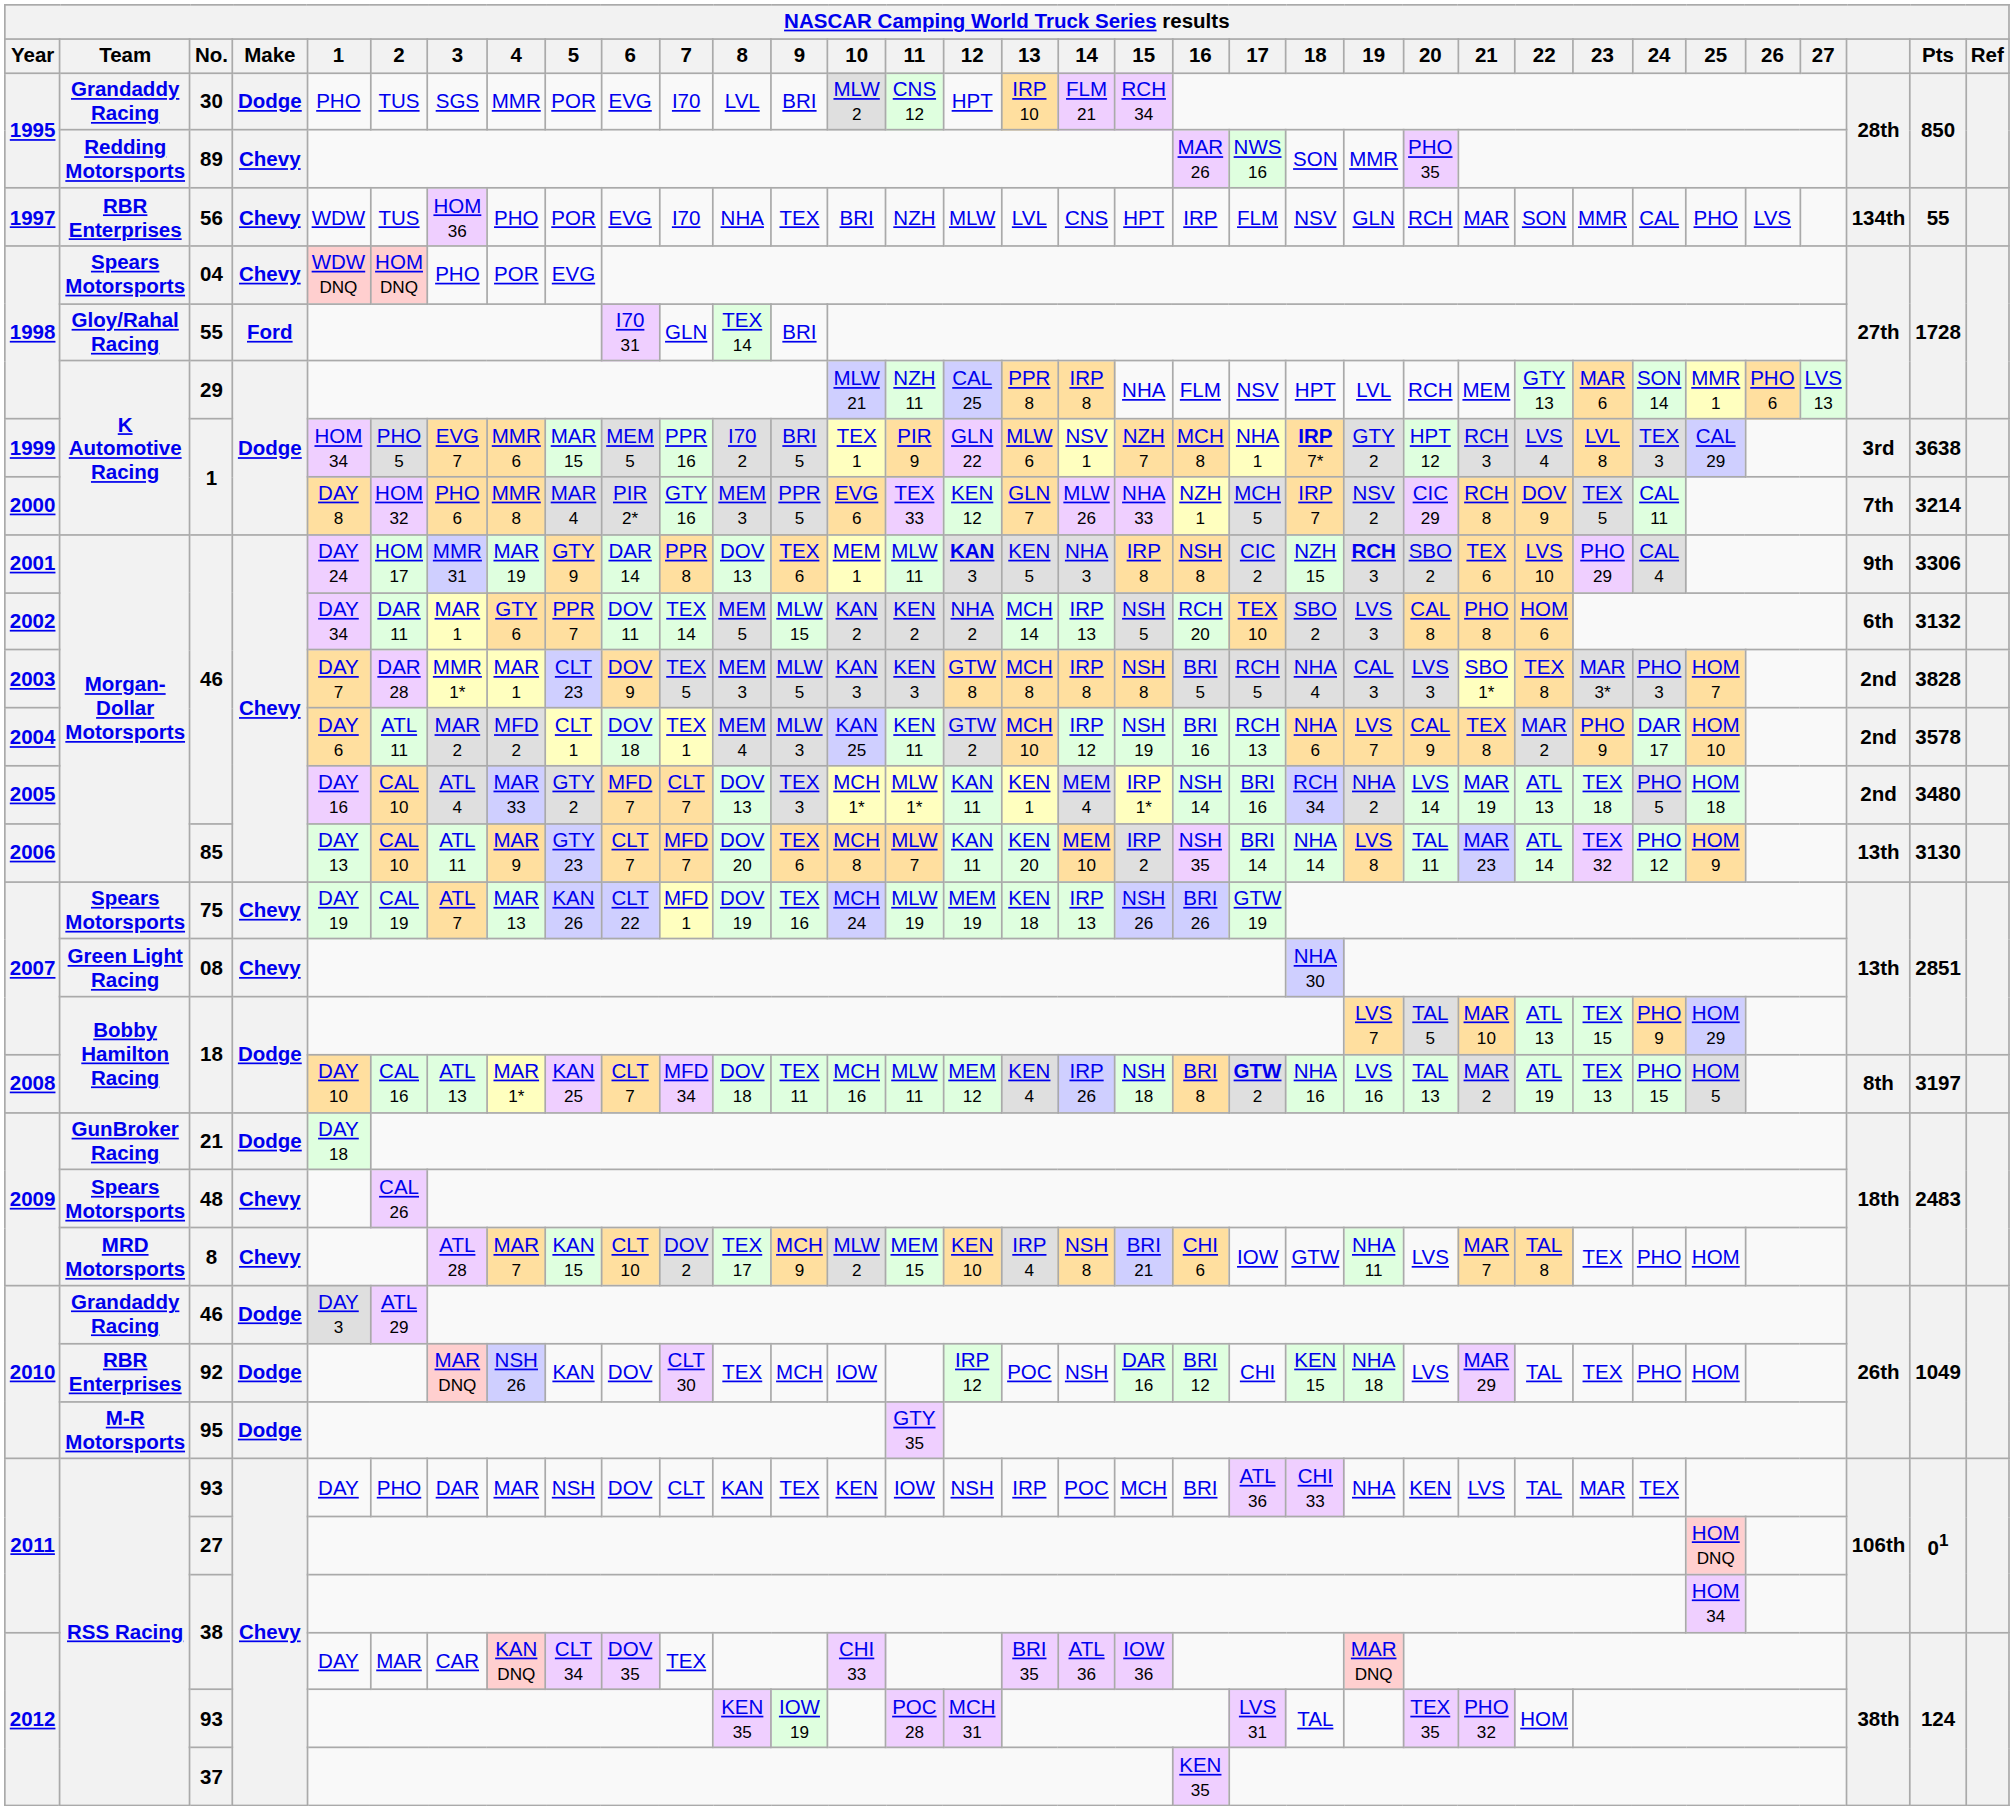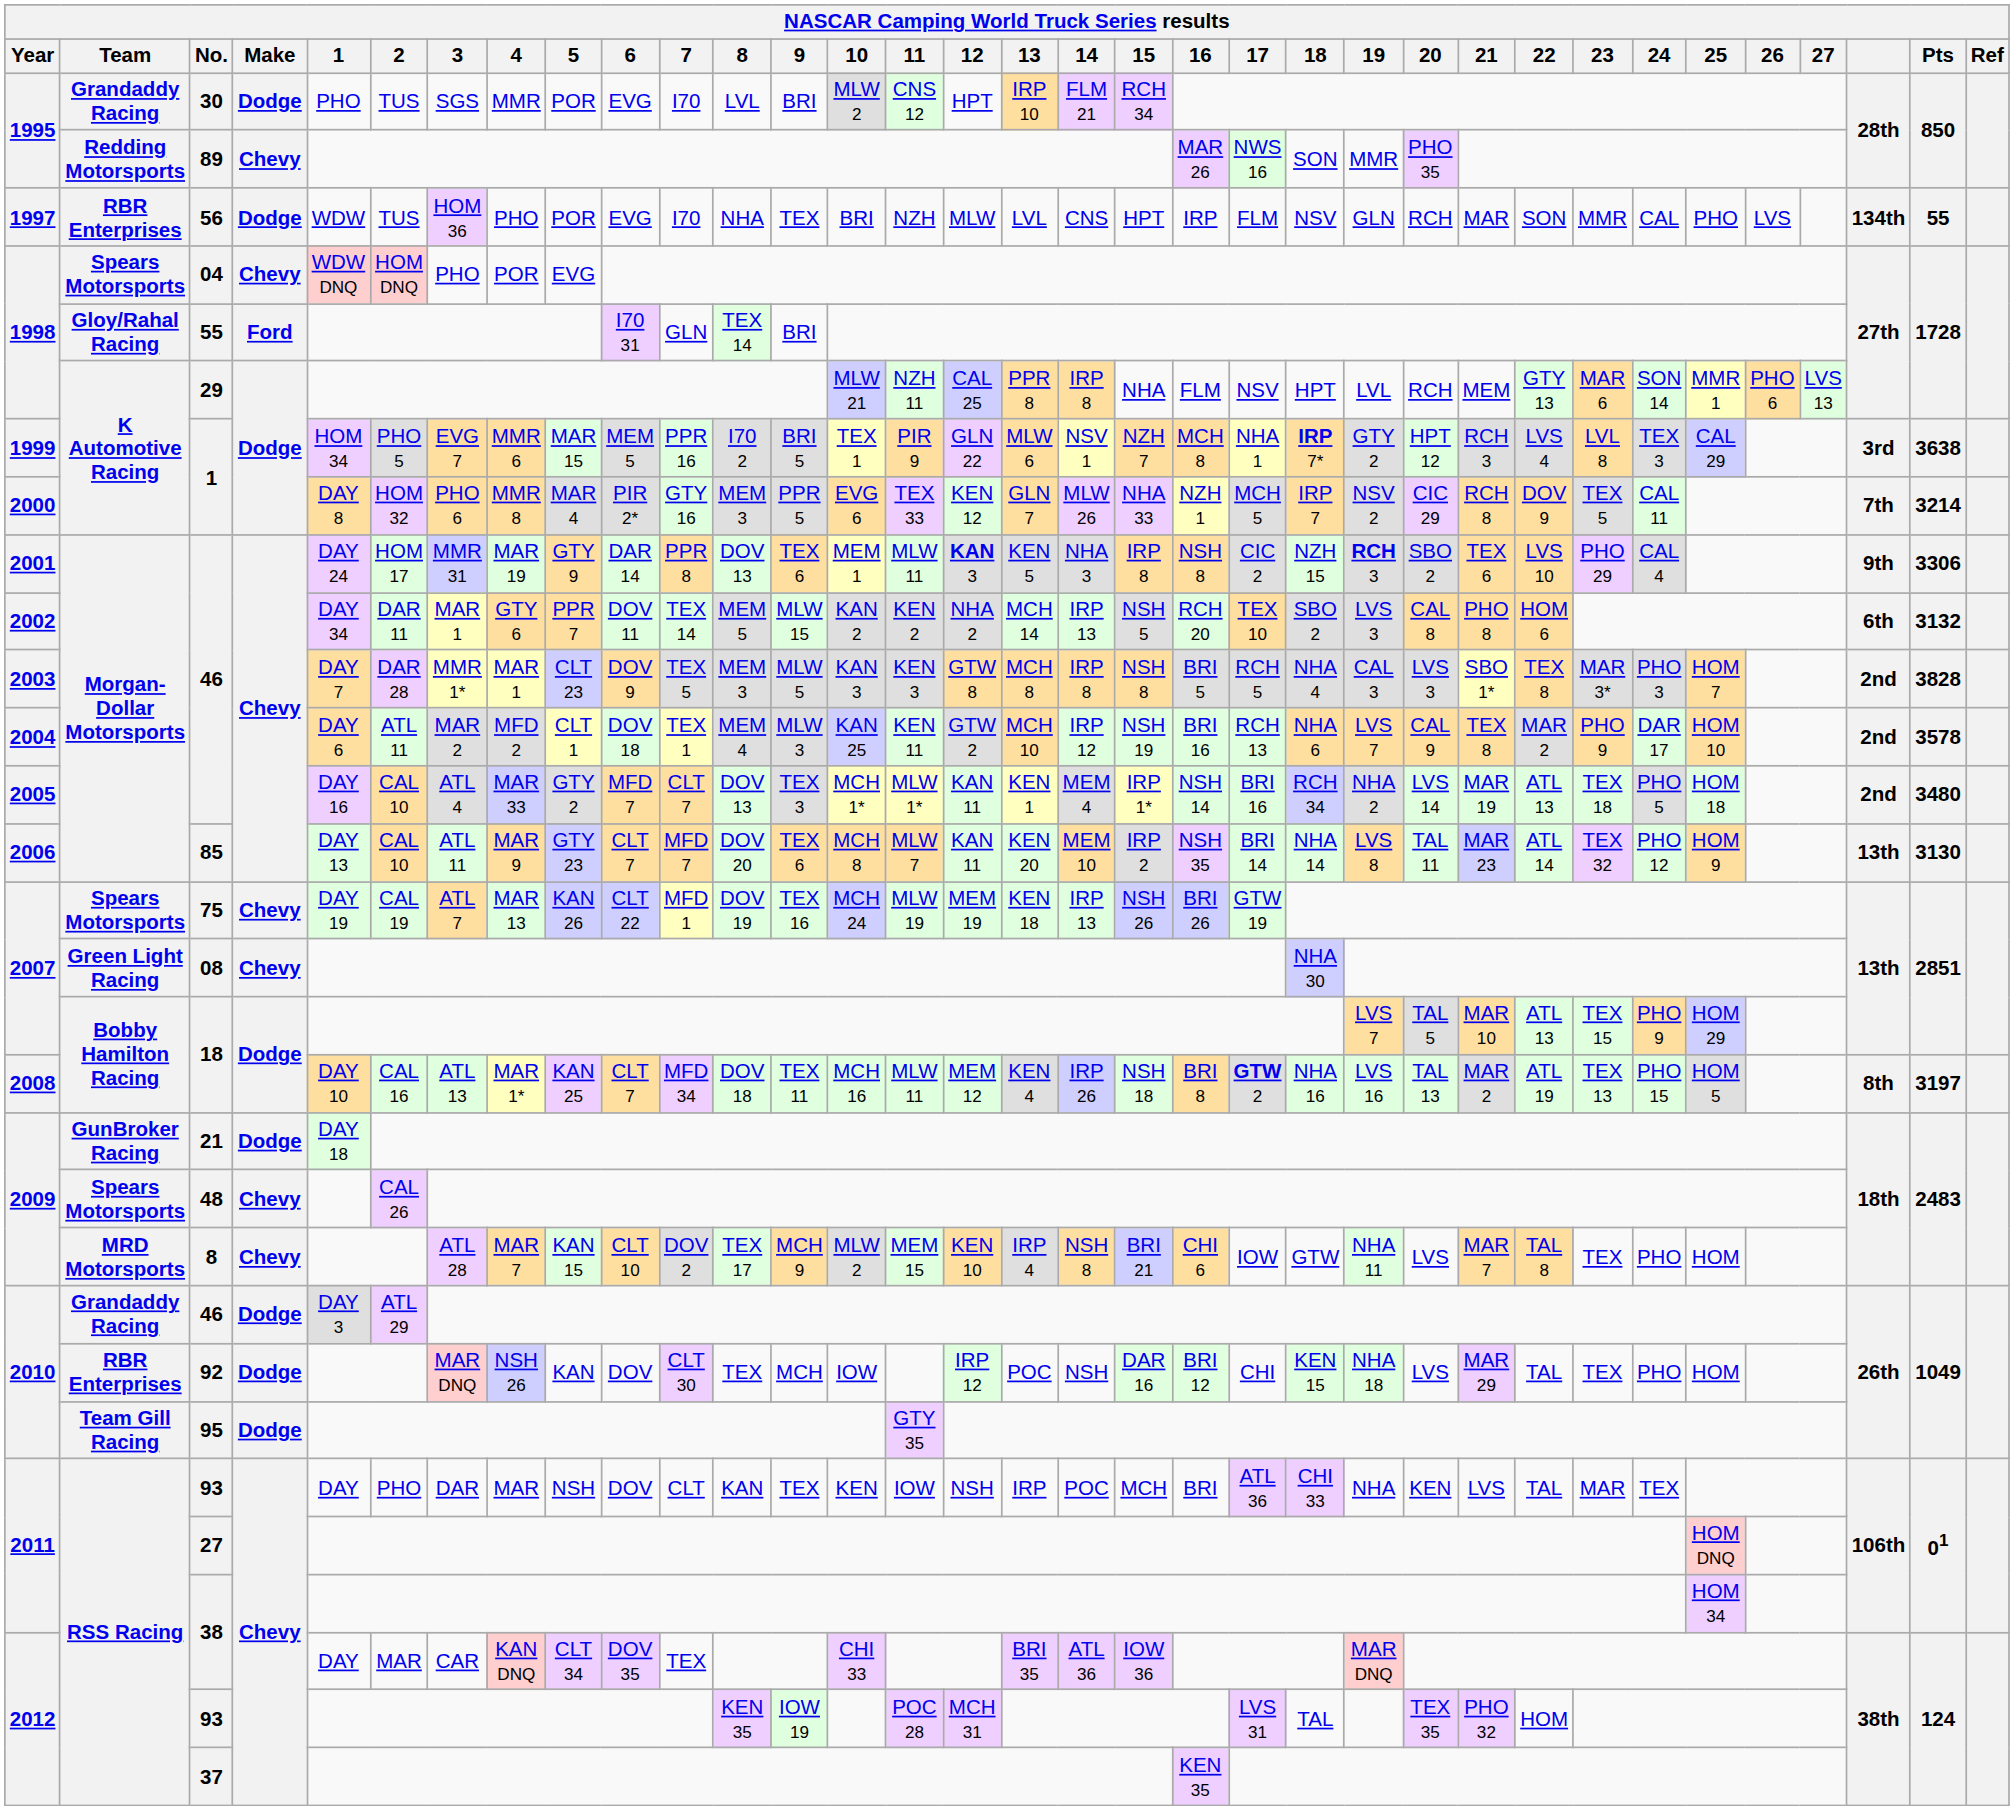56 | Make: Chevy -> Dodge
95 | Team: M-R Motorsports -> Team Gill Racing
